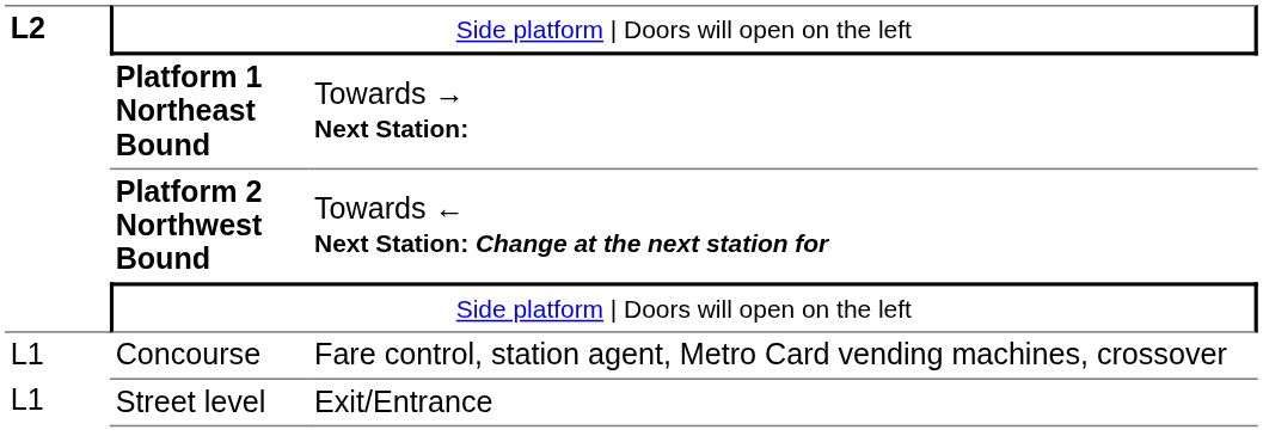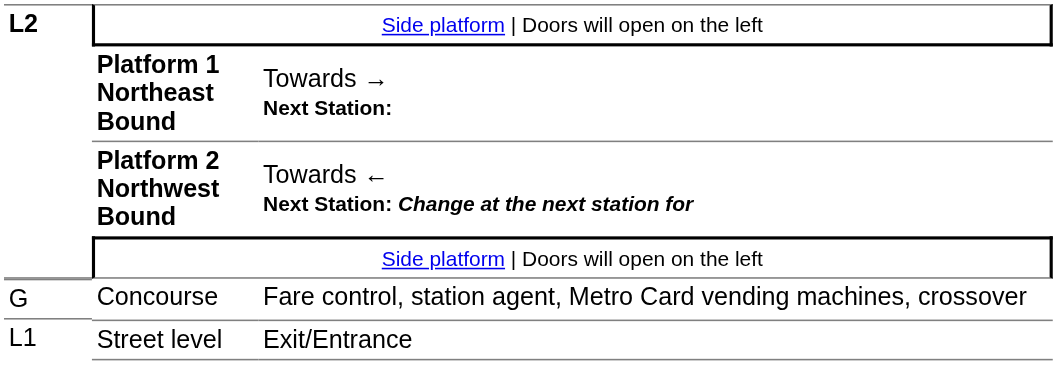Concourse | column 1: L1 -> G
